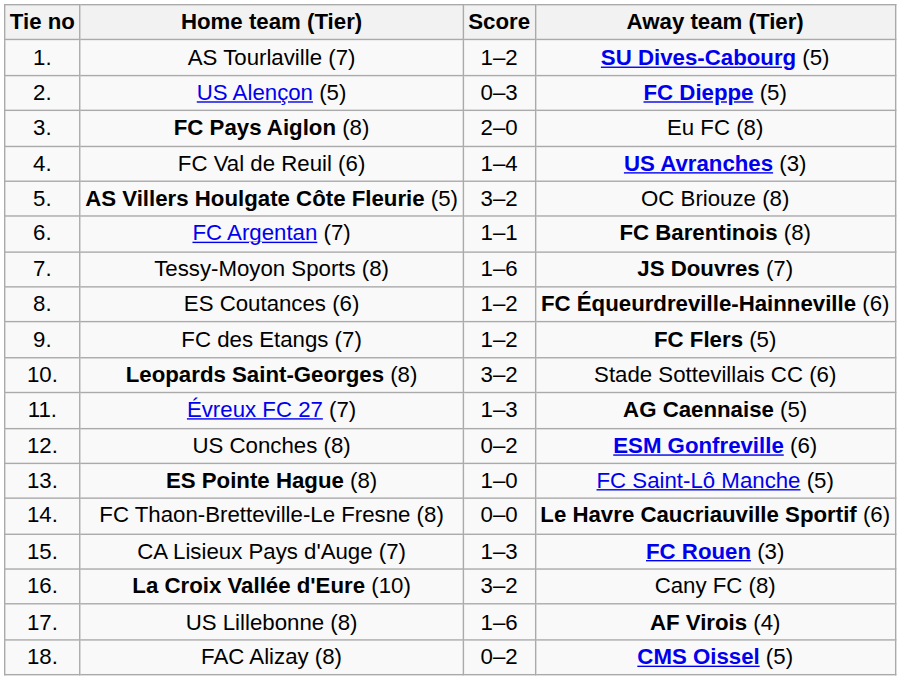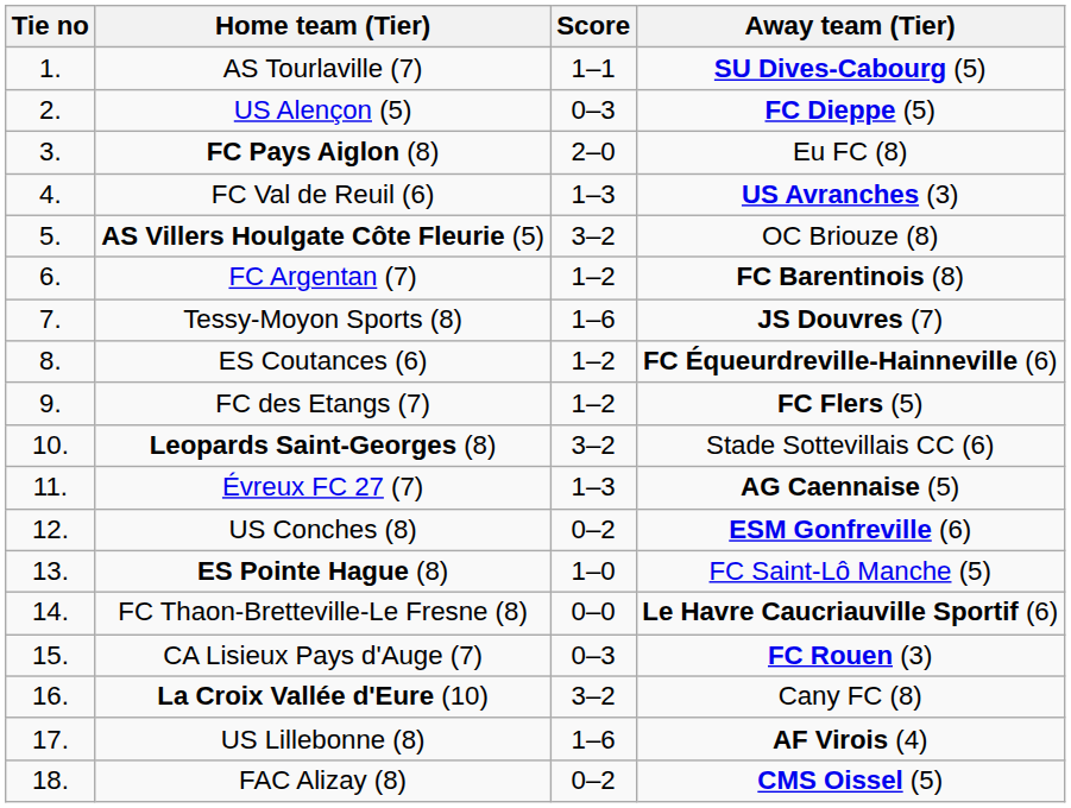AS Tourlaville (7) | Score: 1–2 -> 1–1
FC Val de Reuil (6) | Score: 1–4 -> 1–3
FC Argentan (7) | Score: 1–1 -> 1–2
CA Lisieux Pays d'Auge (7) | Score: 1–3 -> 0–3
